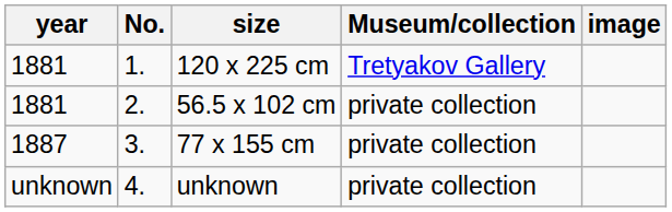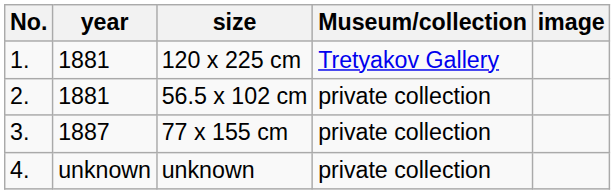columns swapped: No. <-> year
